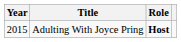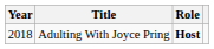Adulting With Joyce Pring | Year: 2015 -> 2018
